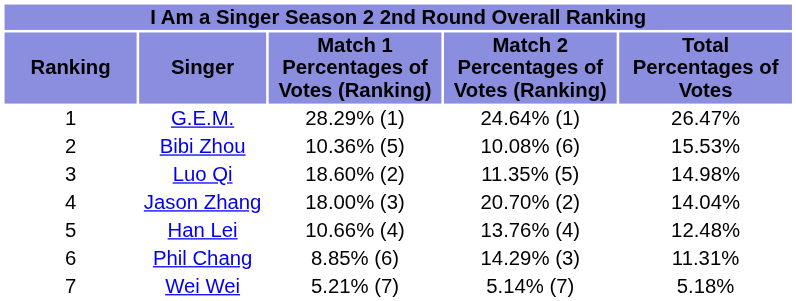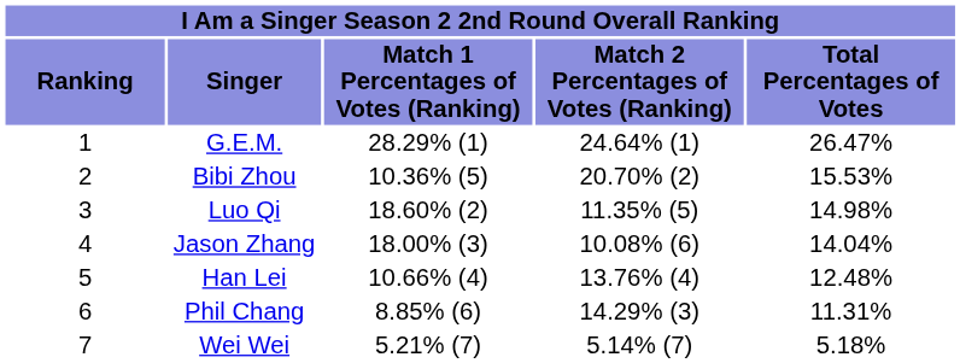Bibi Zhou | column 4: 10.08% (6) -> 20.70% (2)
Jason Zhang | column 4: 20.70% (2) -> 10.08% (6)
